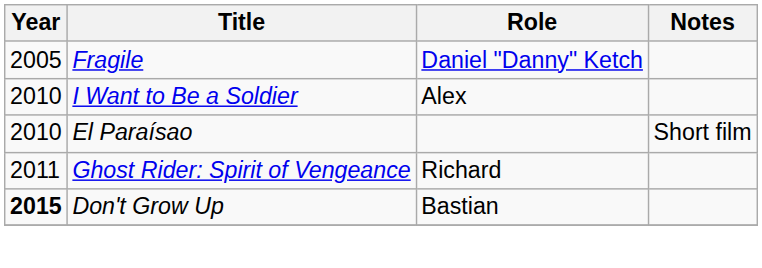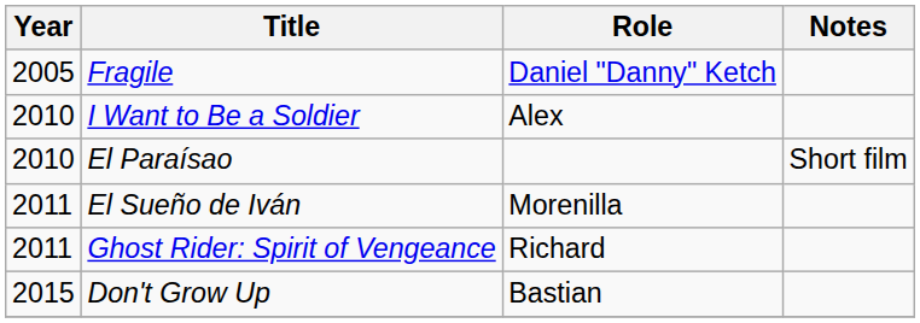+ row: 2011 | El Sueño de Iván | Morenilla
Don't Grow Up | Year: bold -> normal
